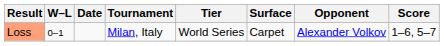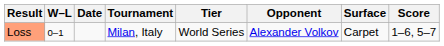columns swapped: Surface <-> Opponent
